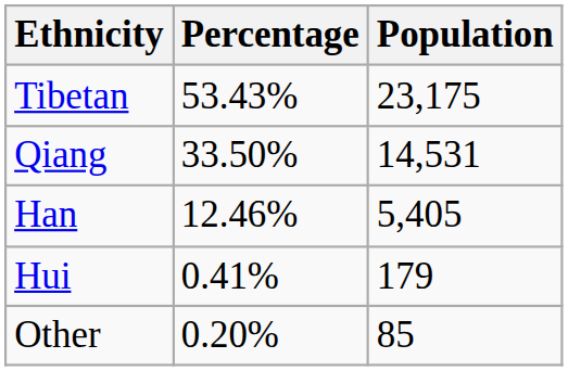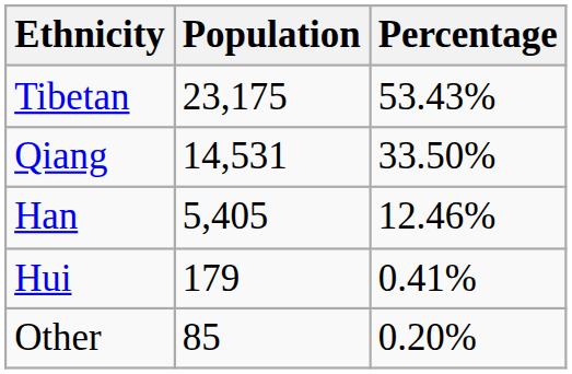columns swapped: Population <-> Percentage
